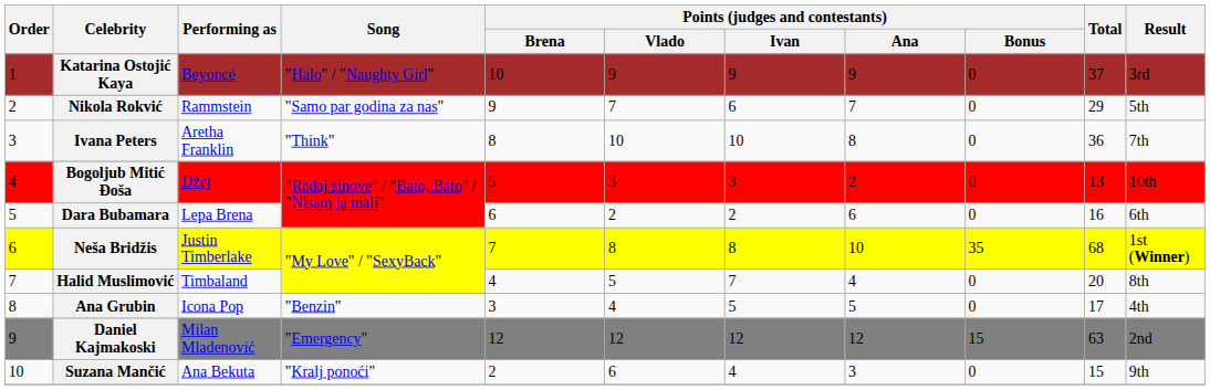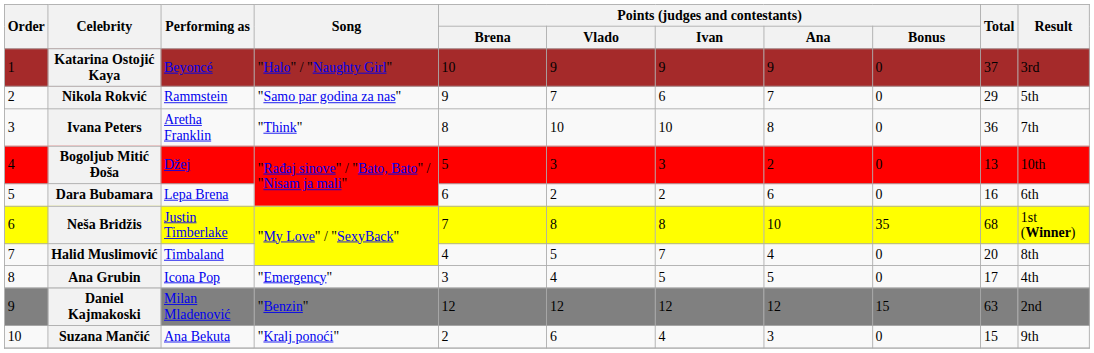Ana Grubin | Song: "Benzin" -> "Emergency"
Daniel Kajmakoski | Song: "Emergency" -> "Benzin"
